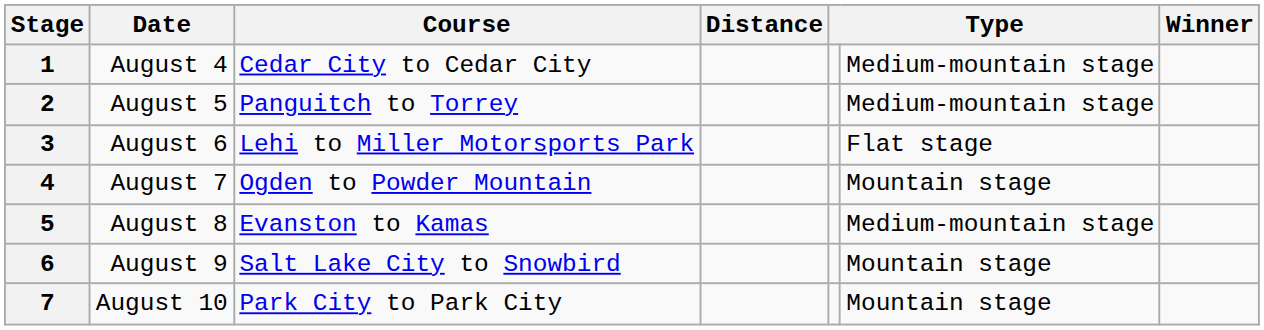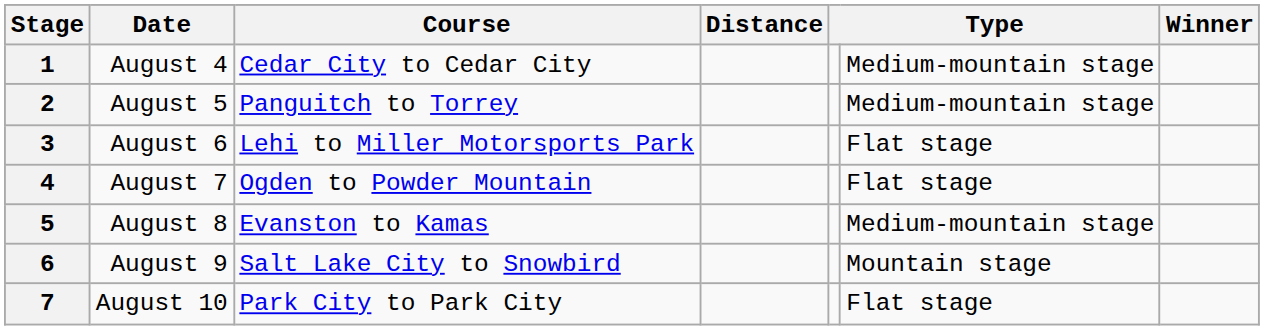4 | column 6: Mountain stage -> Flat stage
7 | column 6: Mountain stage -> Flat stage
